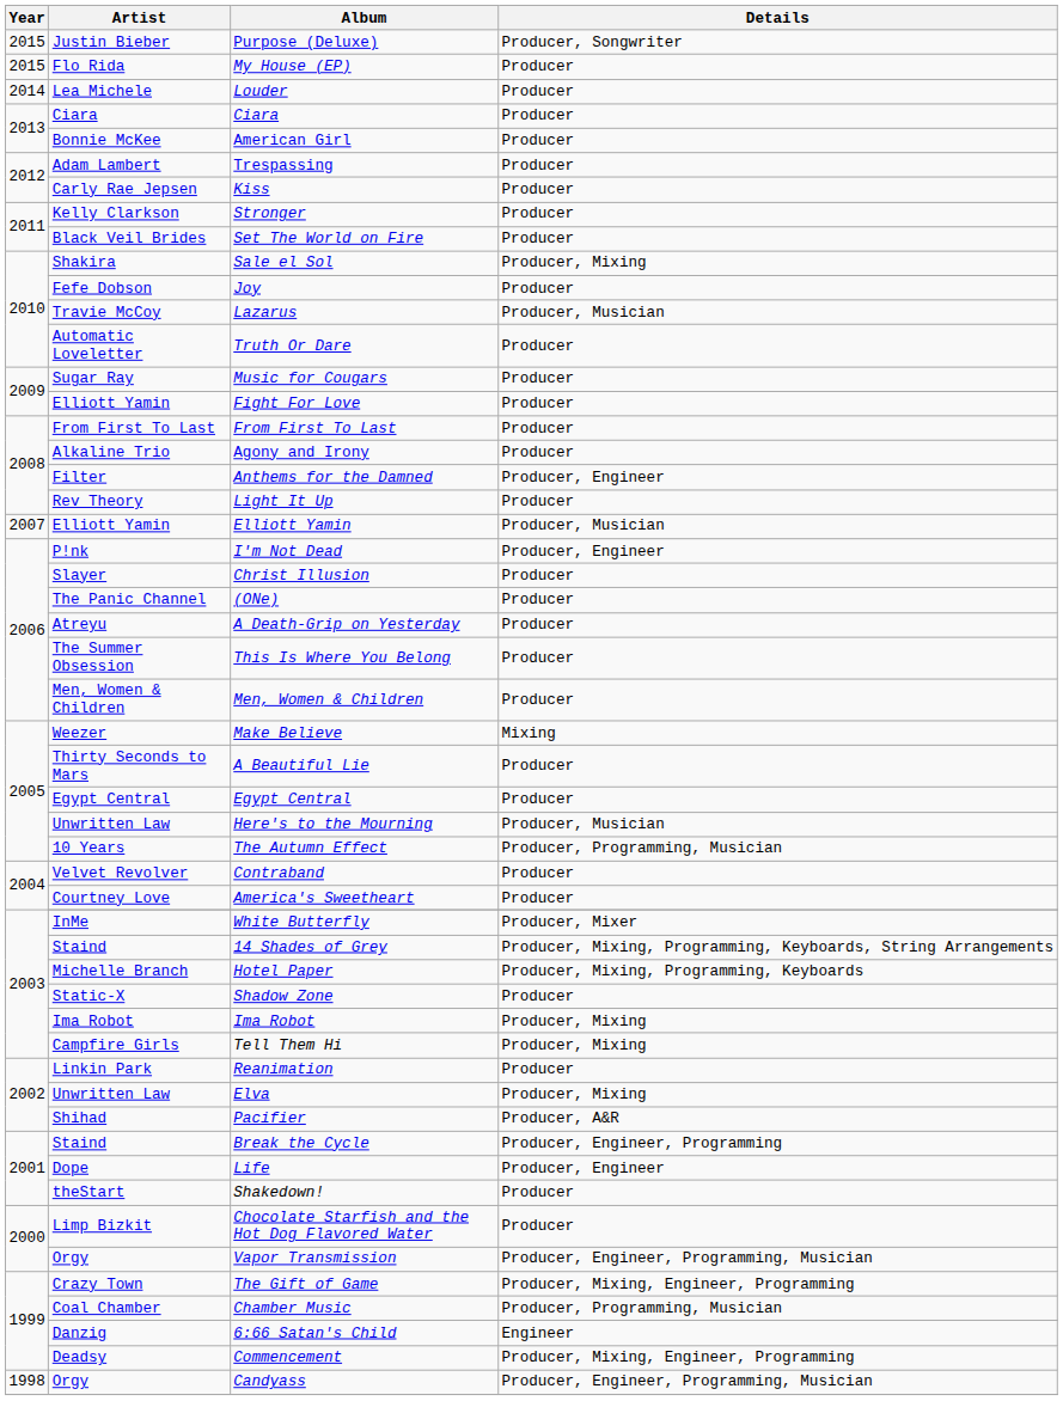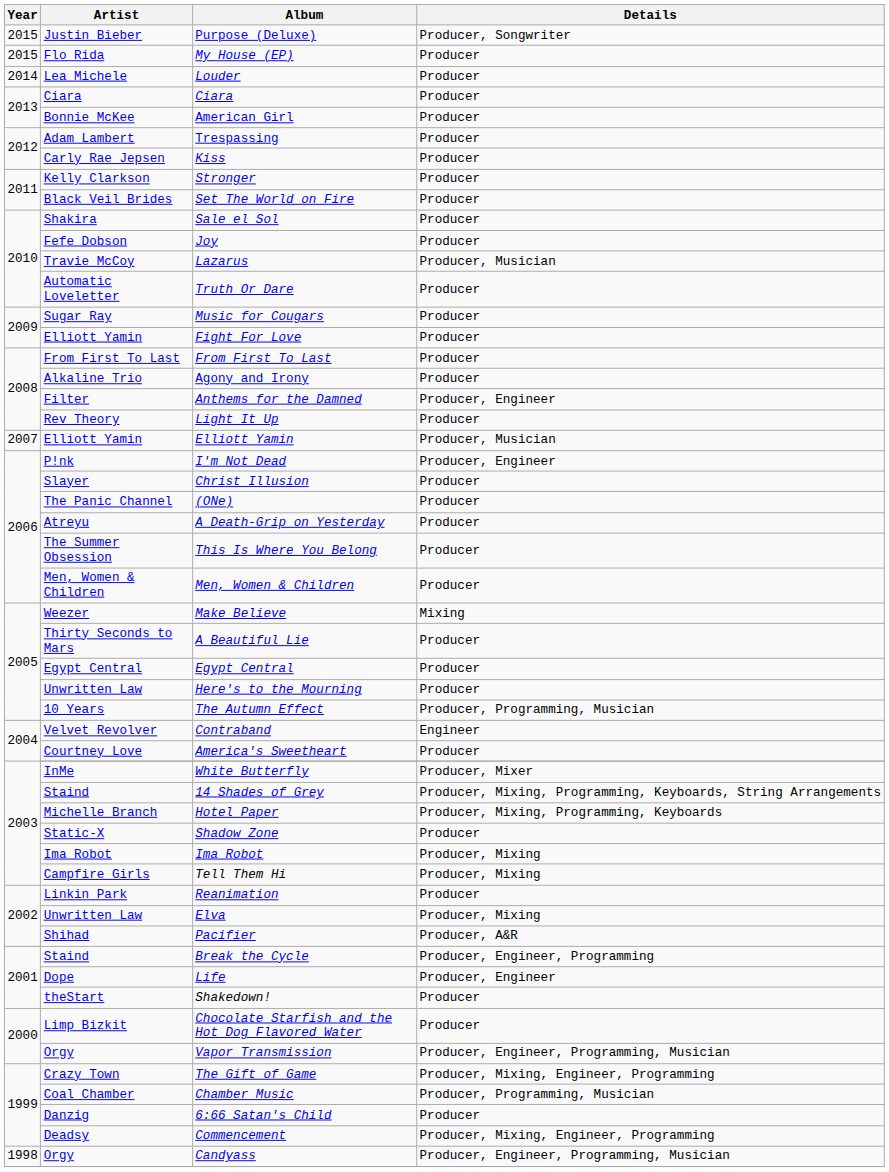Sale el Sol | Details: Producer, Mixing -> Producer
Here's to the Mourning | Details: Producer, Musician -> Producer
Contraband | Details: Producer -> Engineer
6:66 Satan's Child | Details: Engineer -> Producer
